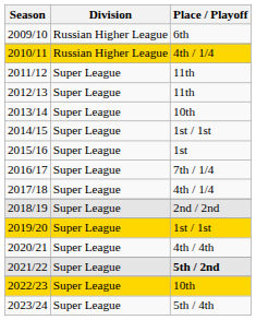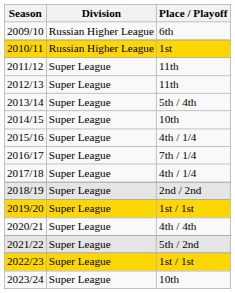2010/11 | Place / Playoff: 4th / 1/4 -> 1st
2013/14 | Place / Playoff: 10th -> 5th / 4th
2014/15 | Place / Playoff: 1st / 1st -> 10th
2015/16 | Place / Playoff: 1st -> 4th / 1/4
2021/22 | Place / Playoff: bold -> normal
2022/23 | Place / Playoff: 10th -> 1st / 1st
2023/24 | Place / Playoff: 5th / 4th -> 10th
